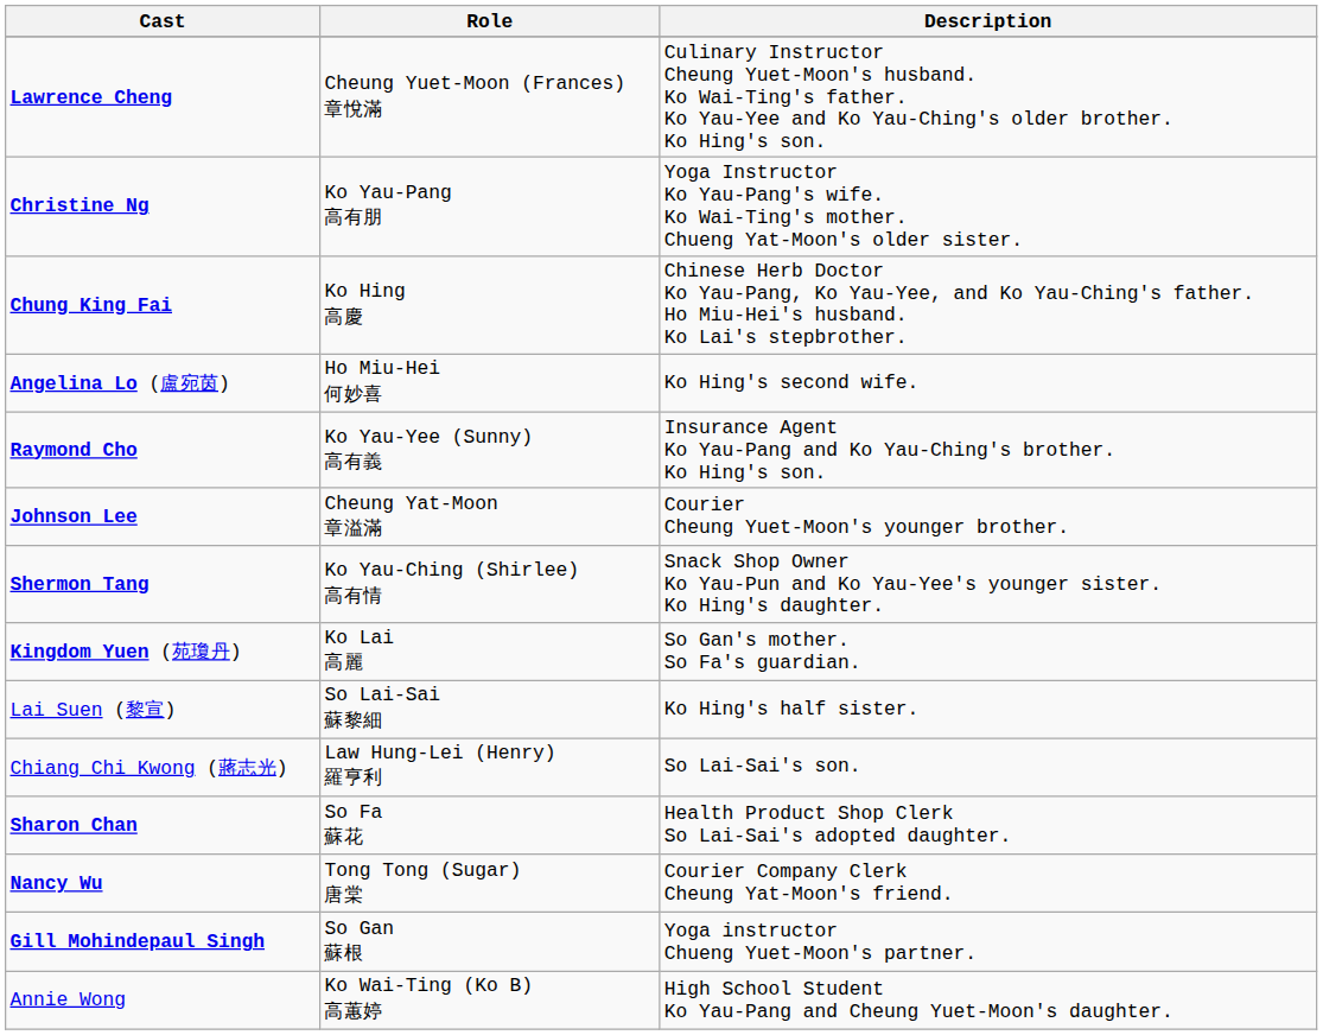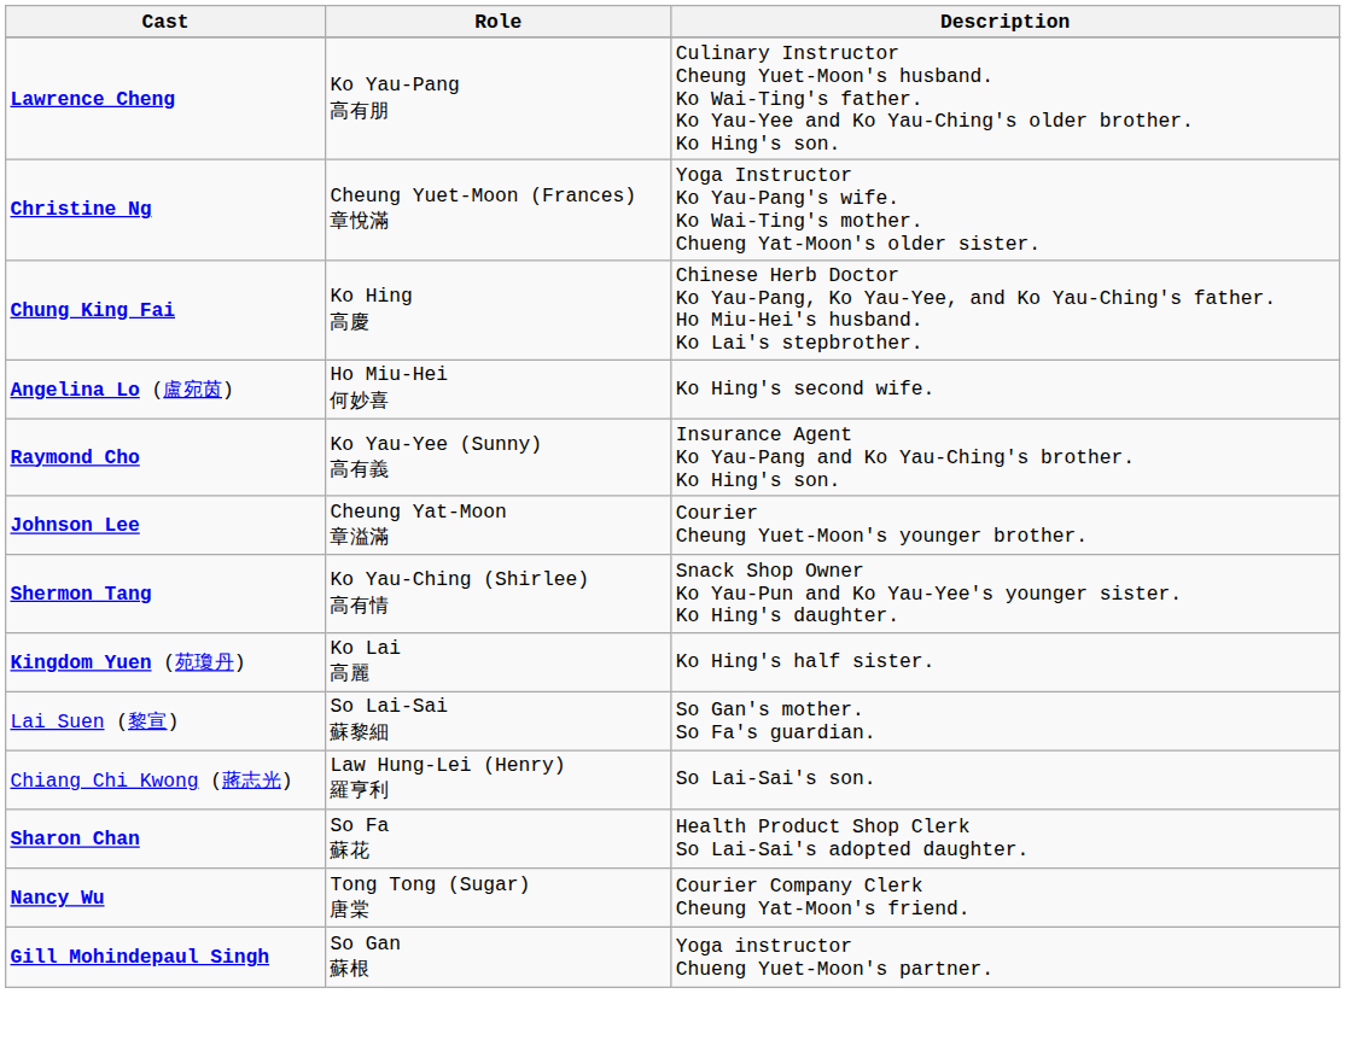Lawrence Cheng | Role: Cheung Yuet-Moon (Frances) 章悅滿 -> Ko Yau-Pang 高有朋
Christine Ng | Role: Ko Yau-Pang 高有朋 -> Cheung Yuet-Moon (Frances) 章悅滿
Kingdom Yuen (苑瓊丹) | Description: So Gan's mother. So Fa's guardian. -> Ko Hing's half sister.
Lai Suen (黎宣) | Description: Ko Hing's half sister. -> So Gan's mother. So Fa's guardian.
- row: Annie Wong | Ko Wai-Ting (Ko B) 高蕙婷 | High School Student Ko Yau-Pang and Cheung Yuet-Moon's daughter.
